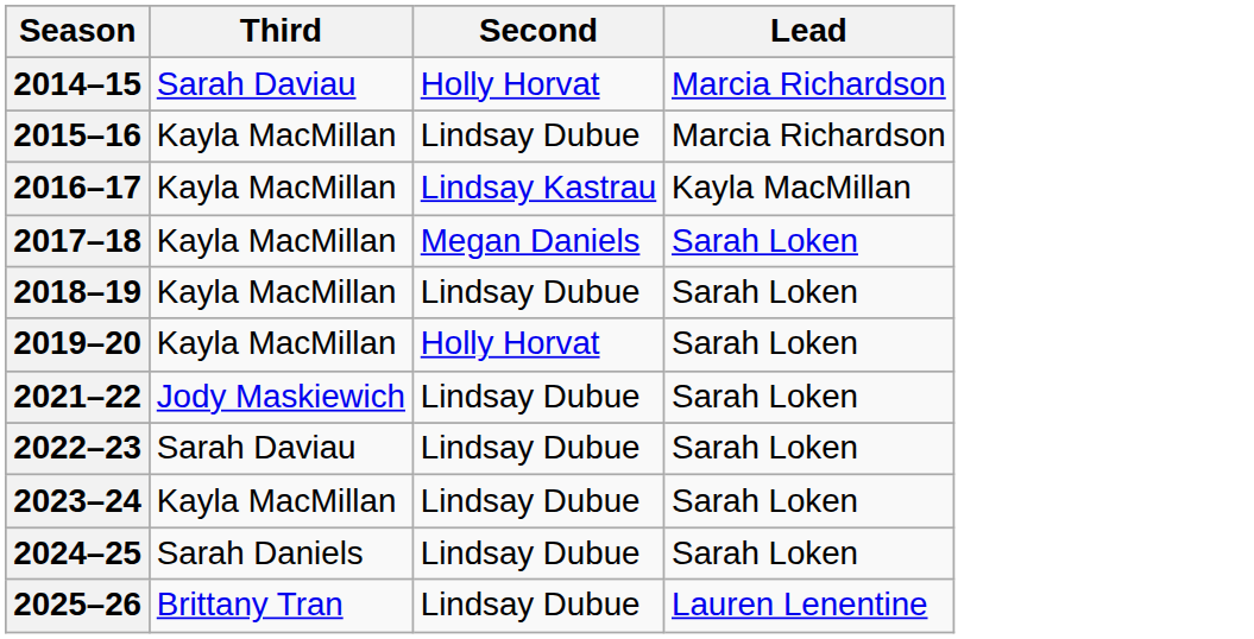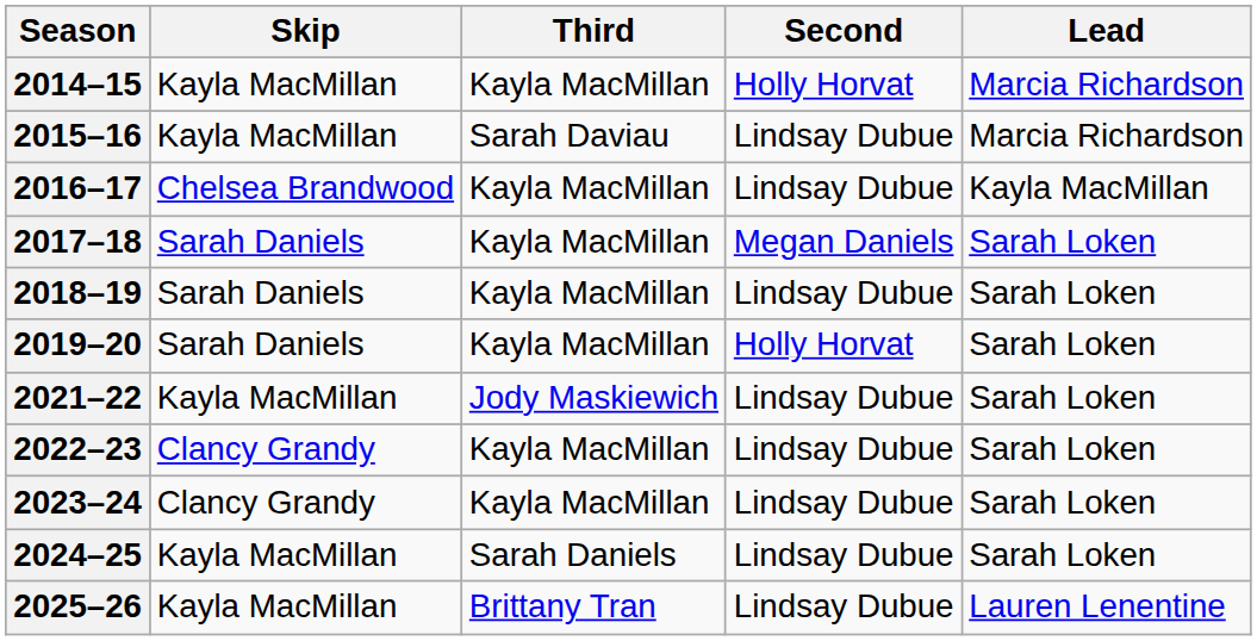+ column: Skip | Kayla MacMillan | Kayla MacMillan | Chelsea Brandwood | Sarah Daniels | Sarah Daniels | Sarah Daniels | Kayla MacMillan | Clancy Grandy | Clancy Grandy | Kayla MacMillan | Kayla MacMillan
2014–15 | Third: Sarah Daviau -> Kayla MacMillan
2015–16 | Third: Kayla MacMillan -> Sarah Daviau
2016–17 | Second: Lindsay Kastrau -> Lindsay Dubue
2022–23 | Third: Sarah Daviau -> Kayla MacMillan
